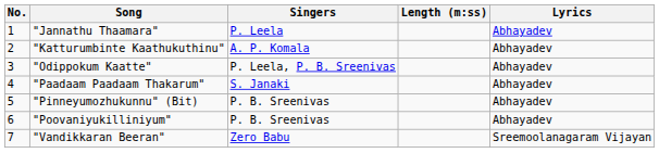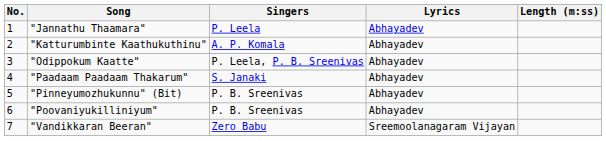columns swapped: Lyrics <-> Length (m:ss)
